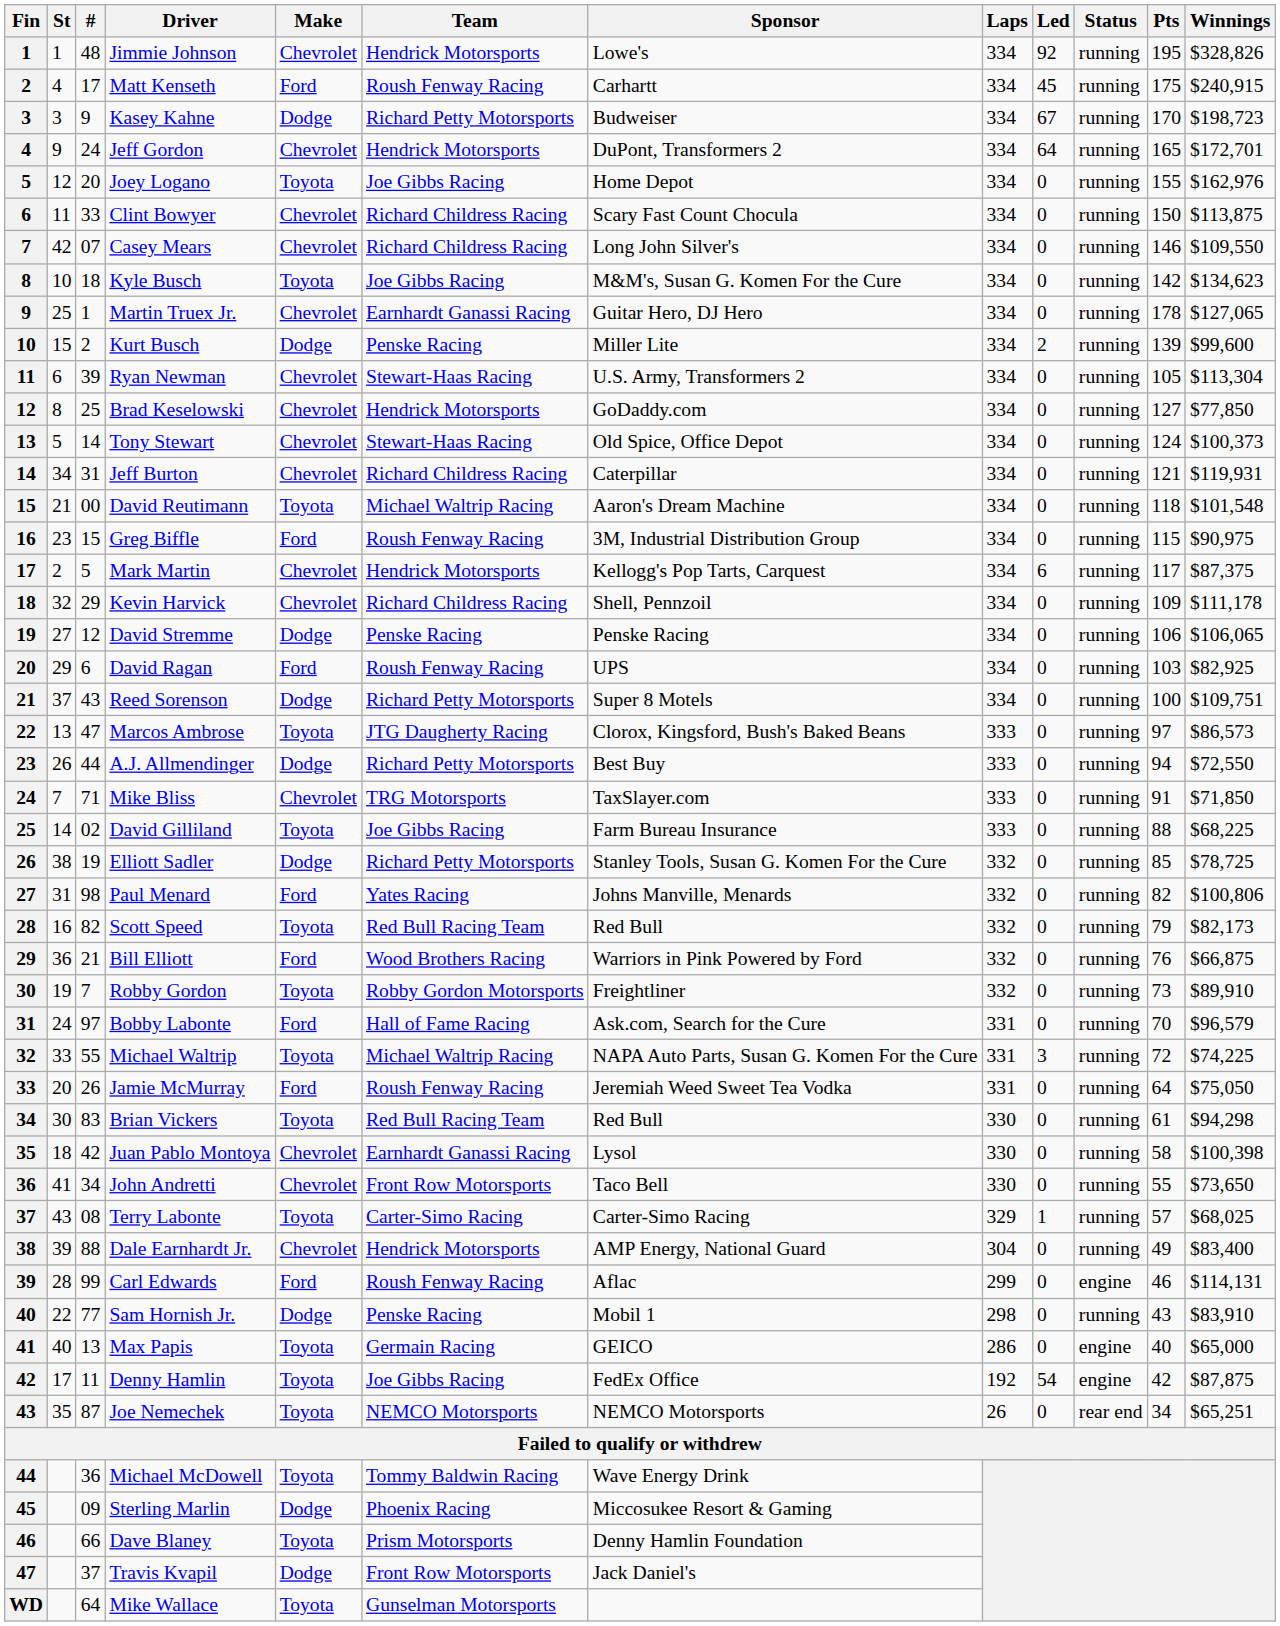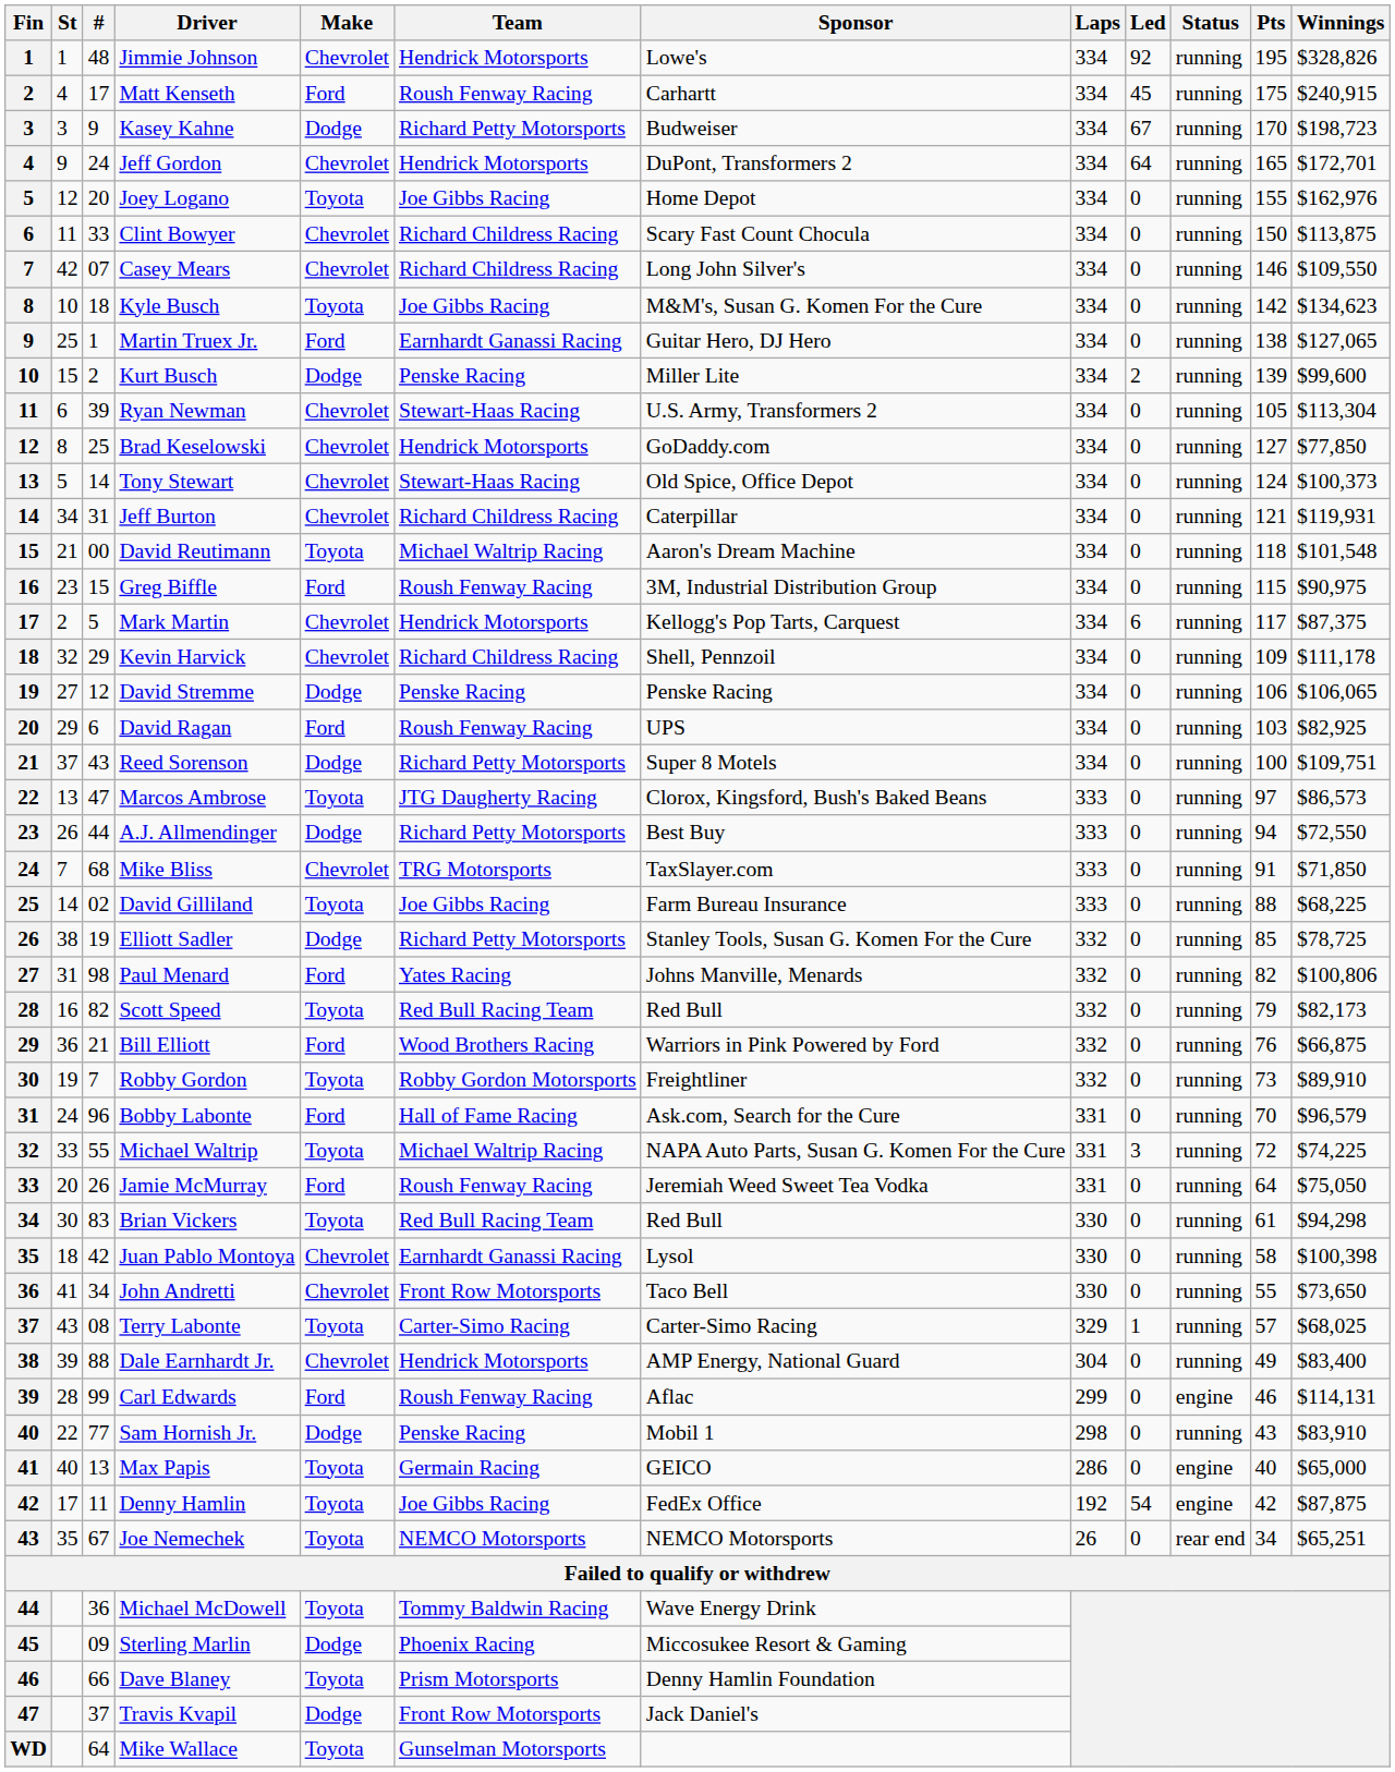Martin Truex Jr. | Make: Chevrolet -> Ford
Martin Truex Jr. | Pts: 178 -> 138
Mike Bliss | #: 71 -> 68
Bobby Labonte | #: 97 -> 96
Joe Nemechek | #: 87 -> 67
